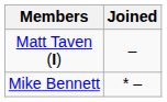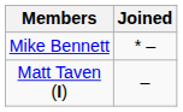rows swapped: Mike Bennett <-> Matt Taven (I)
